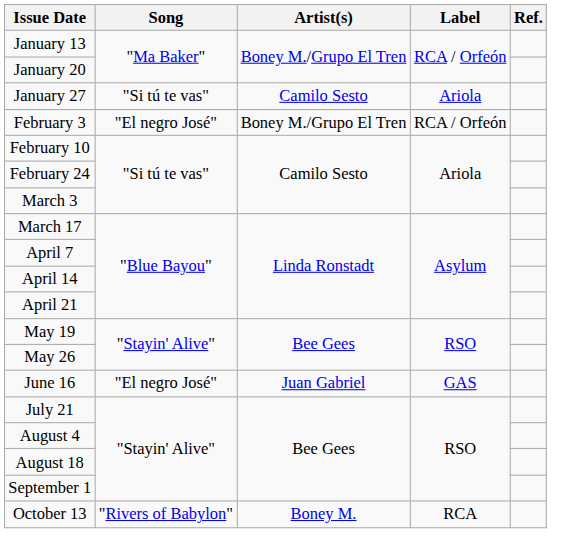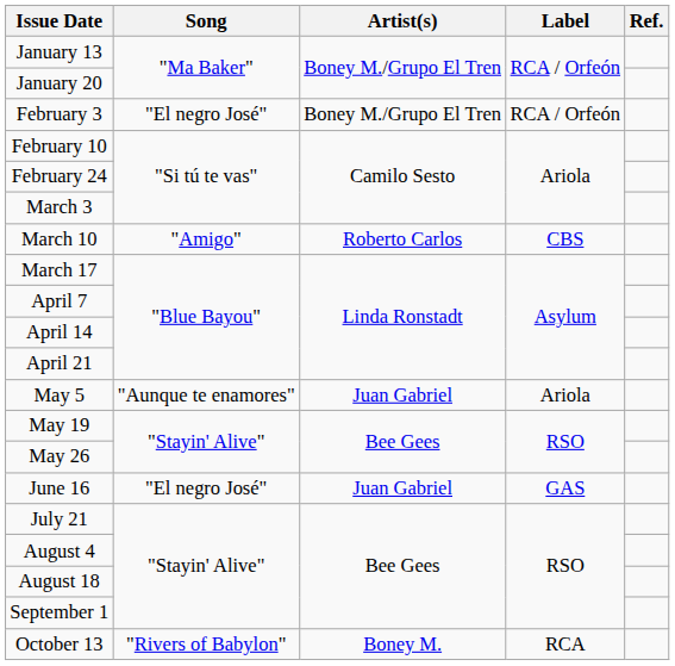- row: January 27 | "Si tú te vas" | Camilo Sesto | Ariola
+ row: March 10 | "Amigo" | Roberto Carlos | CBS
+ row: May 5 | "Aunque te enamores" | Juan Gabriel | Ariola
